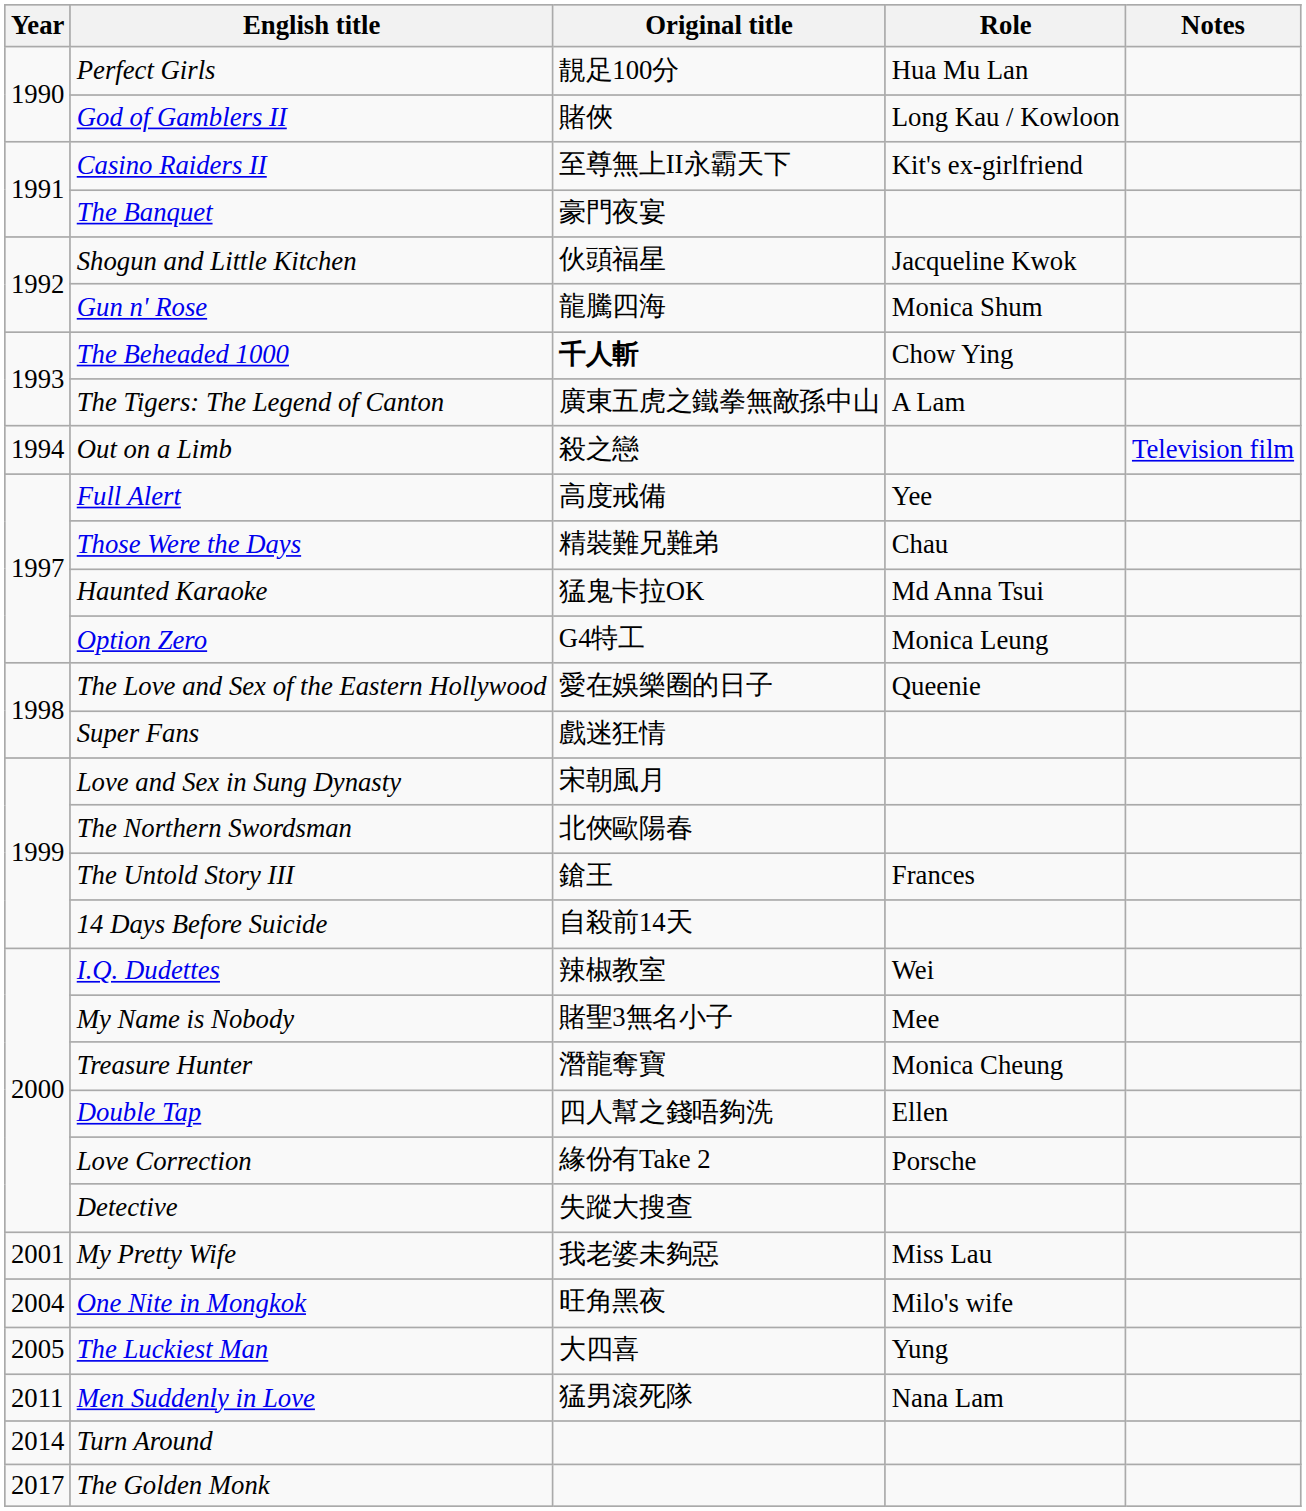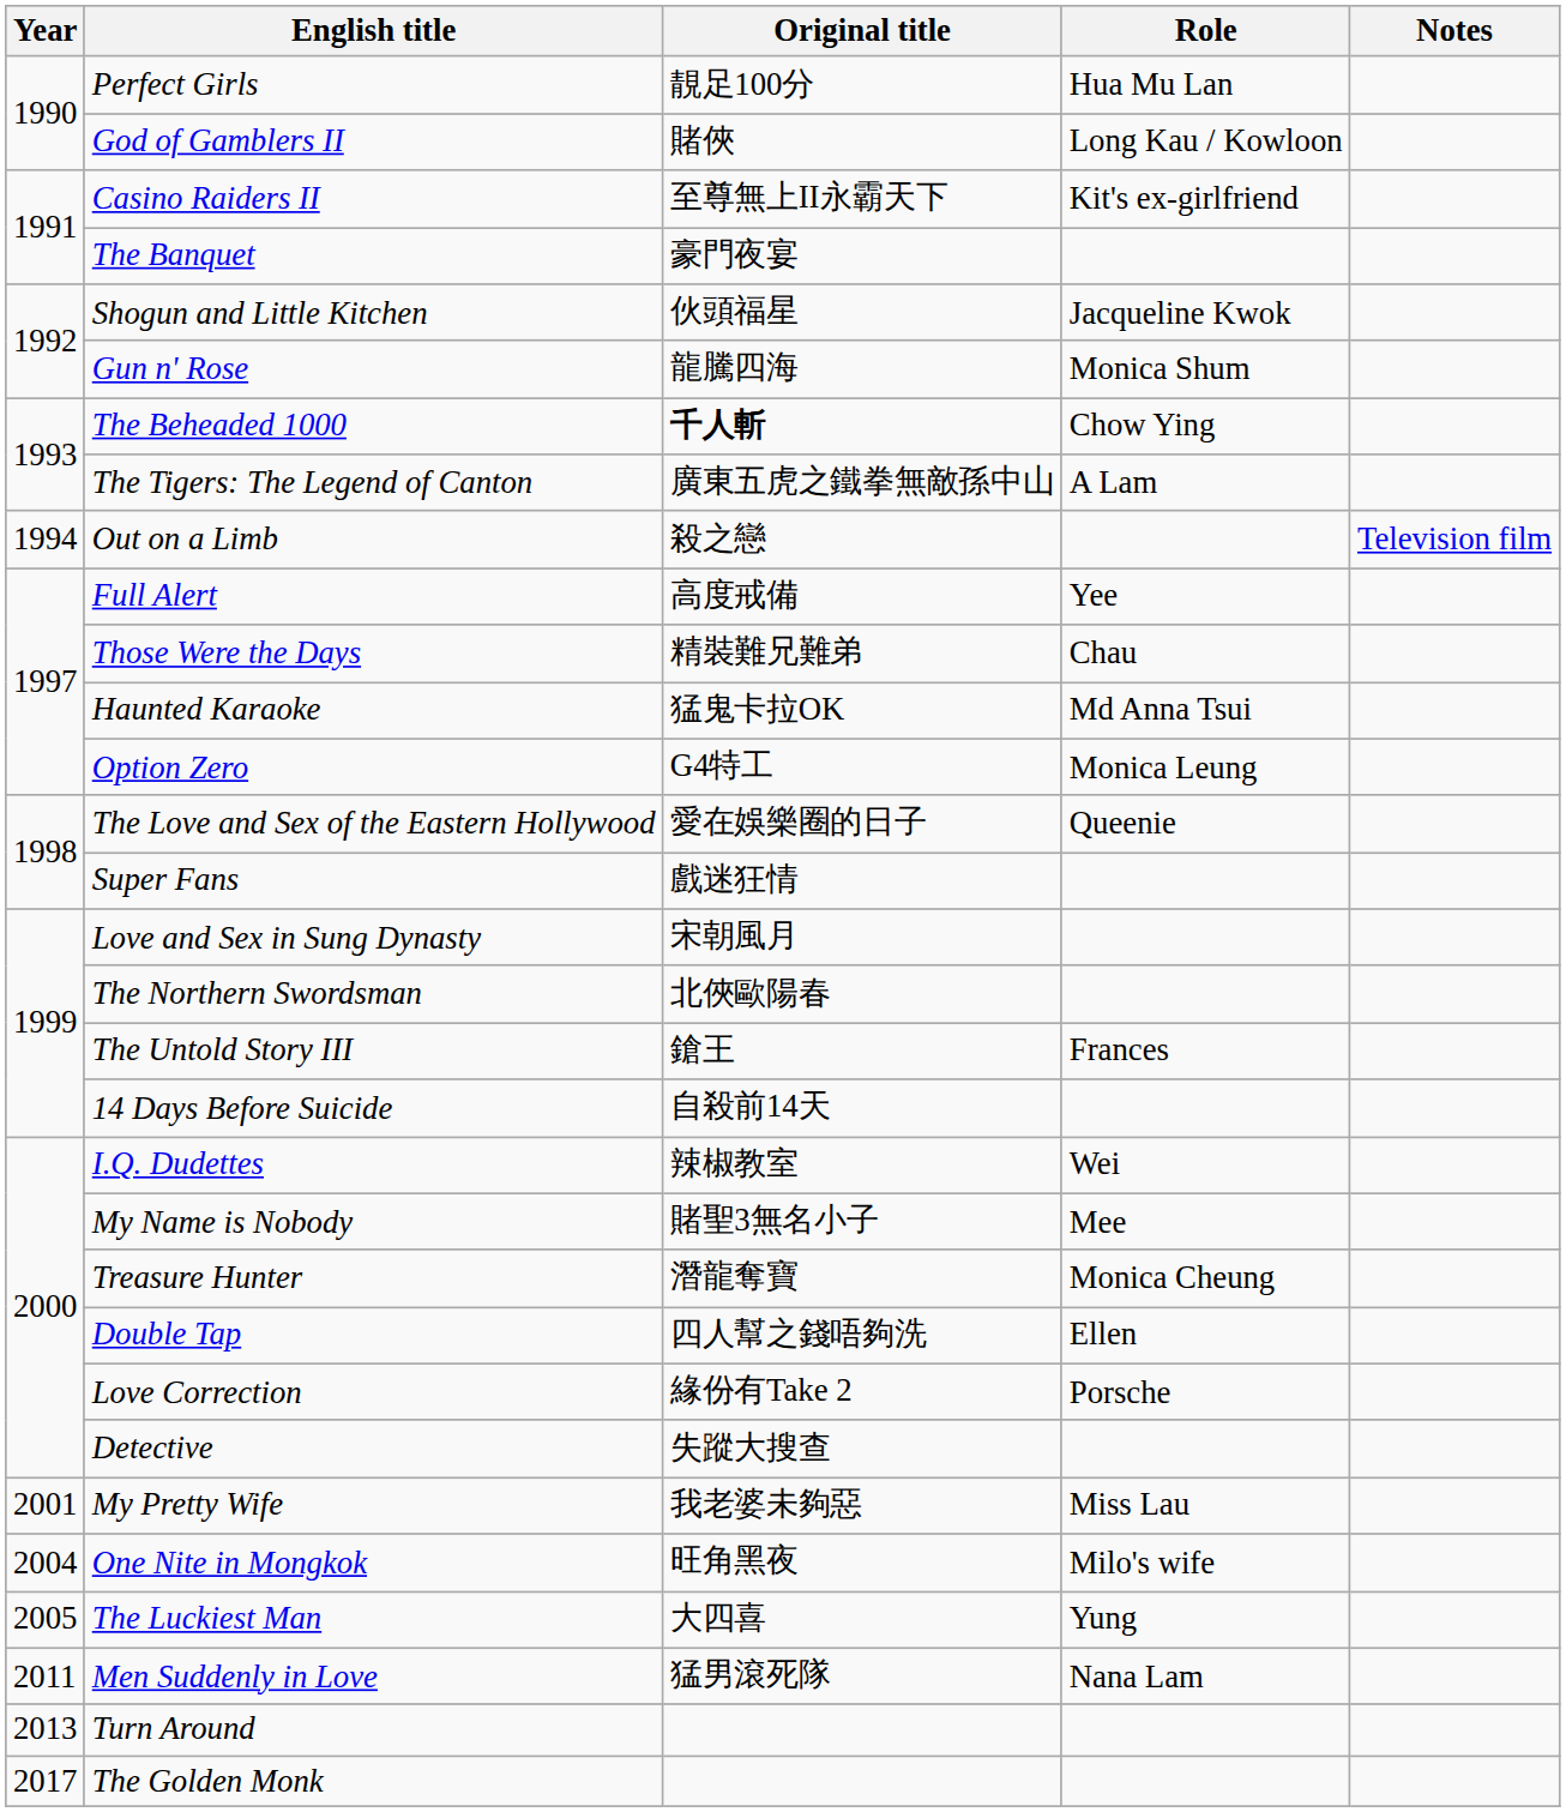Turn Around | Year: 2014 -> 2013
